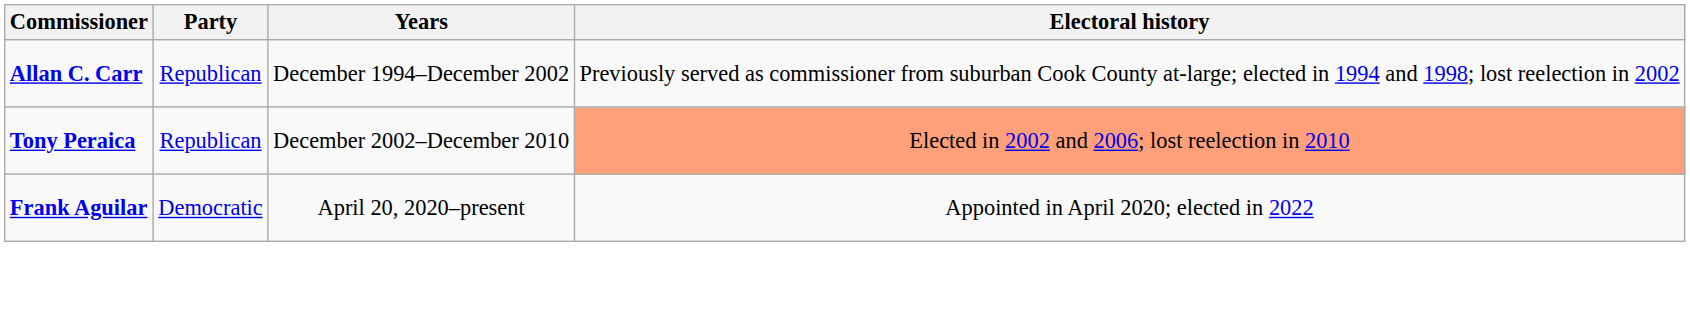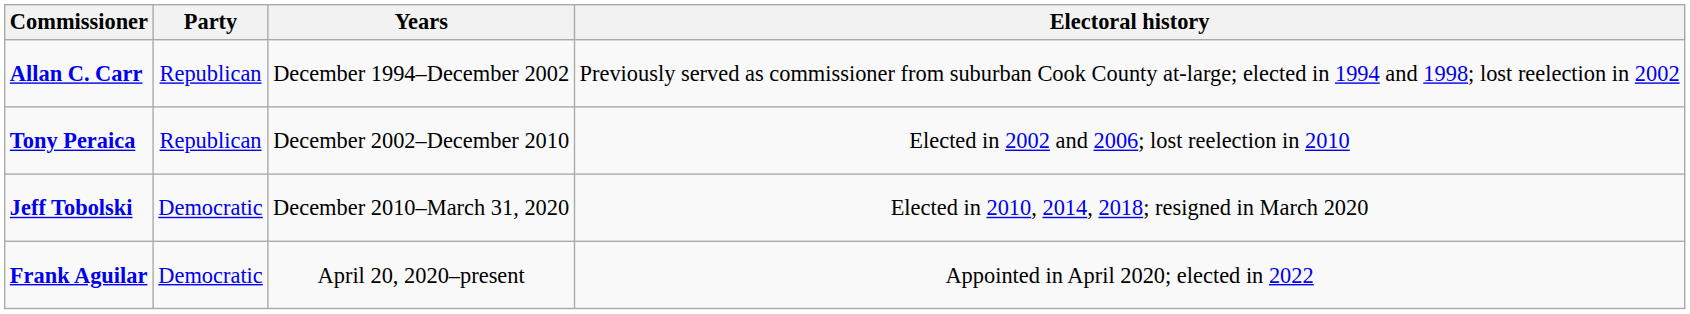Tony Peraica | Electoral history: lightsalmon background -> no background
+ row: Jeff Tobolski | Democratic | December 2010–March 31, 2020 | Elected in 2010, 2014, 2018; resigned in March 2020
